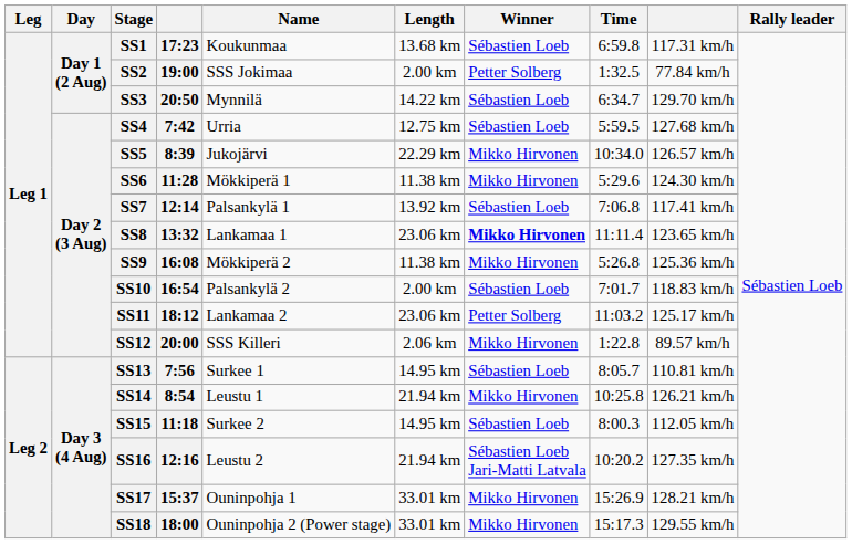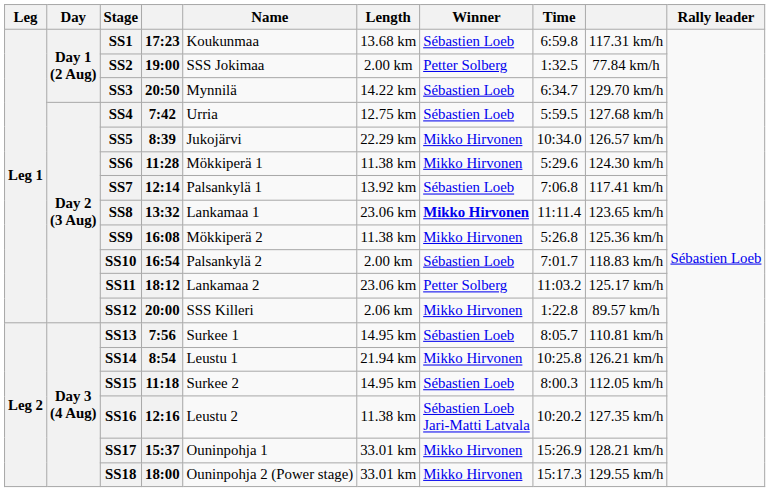SS16 | Length: 21.94 km -> 11.38 km
